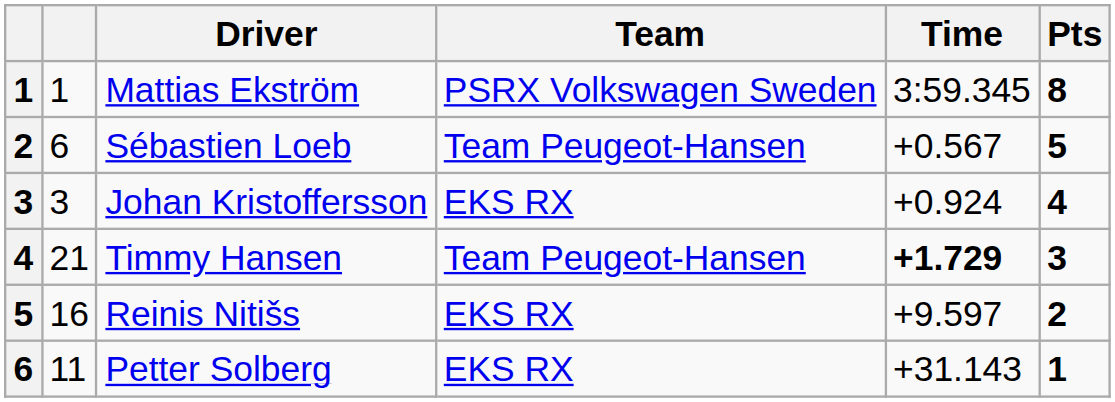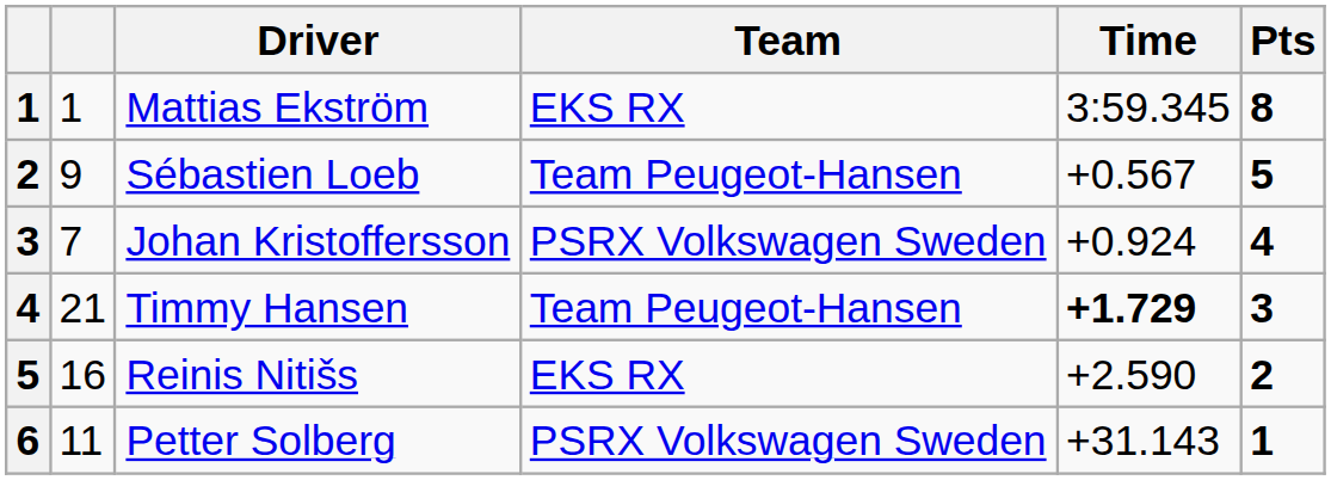Mattias Ekström | Team: PSRX Volkswagen Sweden -> EKS RX
Sébastien Loeb | column 2: 6 -> 9
Johan Kristoffersson | column 2: 3 -> 7
Johan Kristoffersson | Team: EKS RX -> PSRX Volkswagen Sweden
Reinis Nitišs | Time: +9.597 -> +2.590
Petter Solberg | Team: EKS RX -> PSRX Volkswagen Sweden
